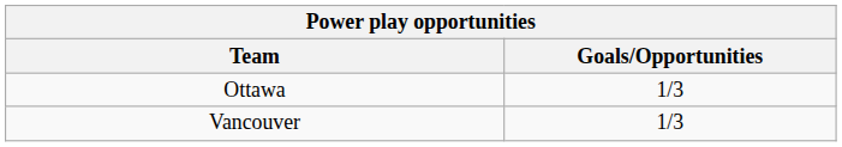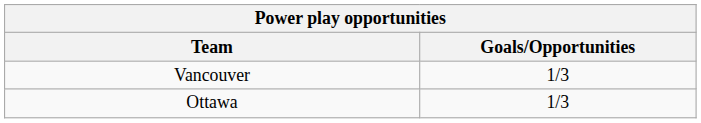rows swapped: Ottawa <-> Vancouver
